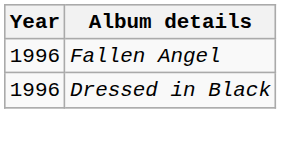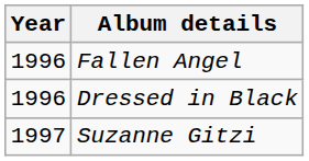+ row: 1997 | Suzanne Gitzi
